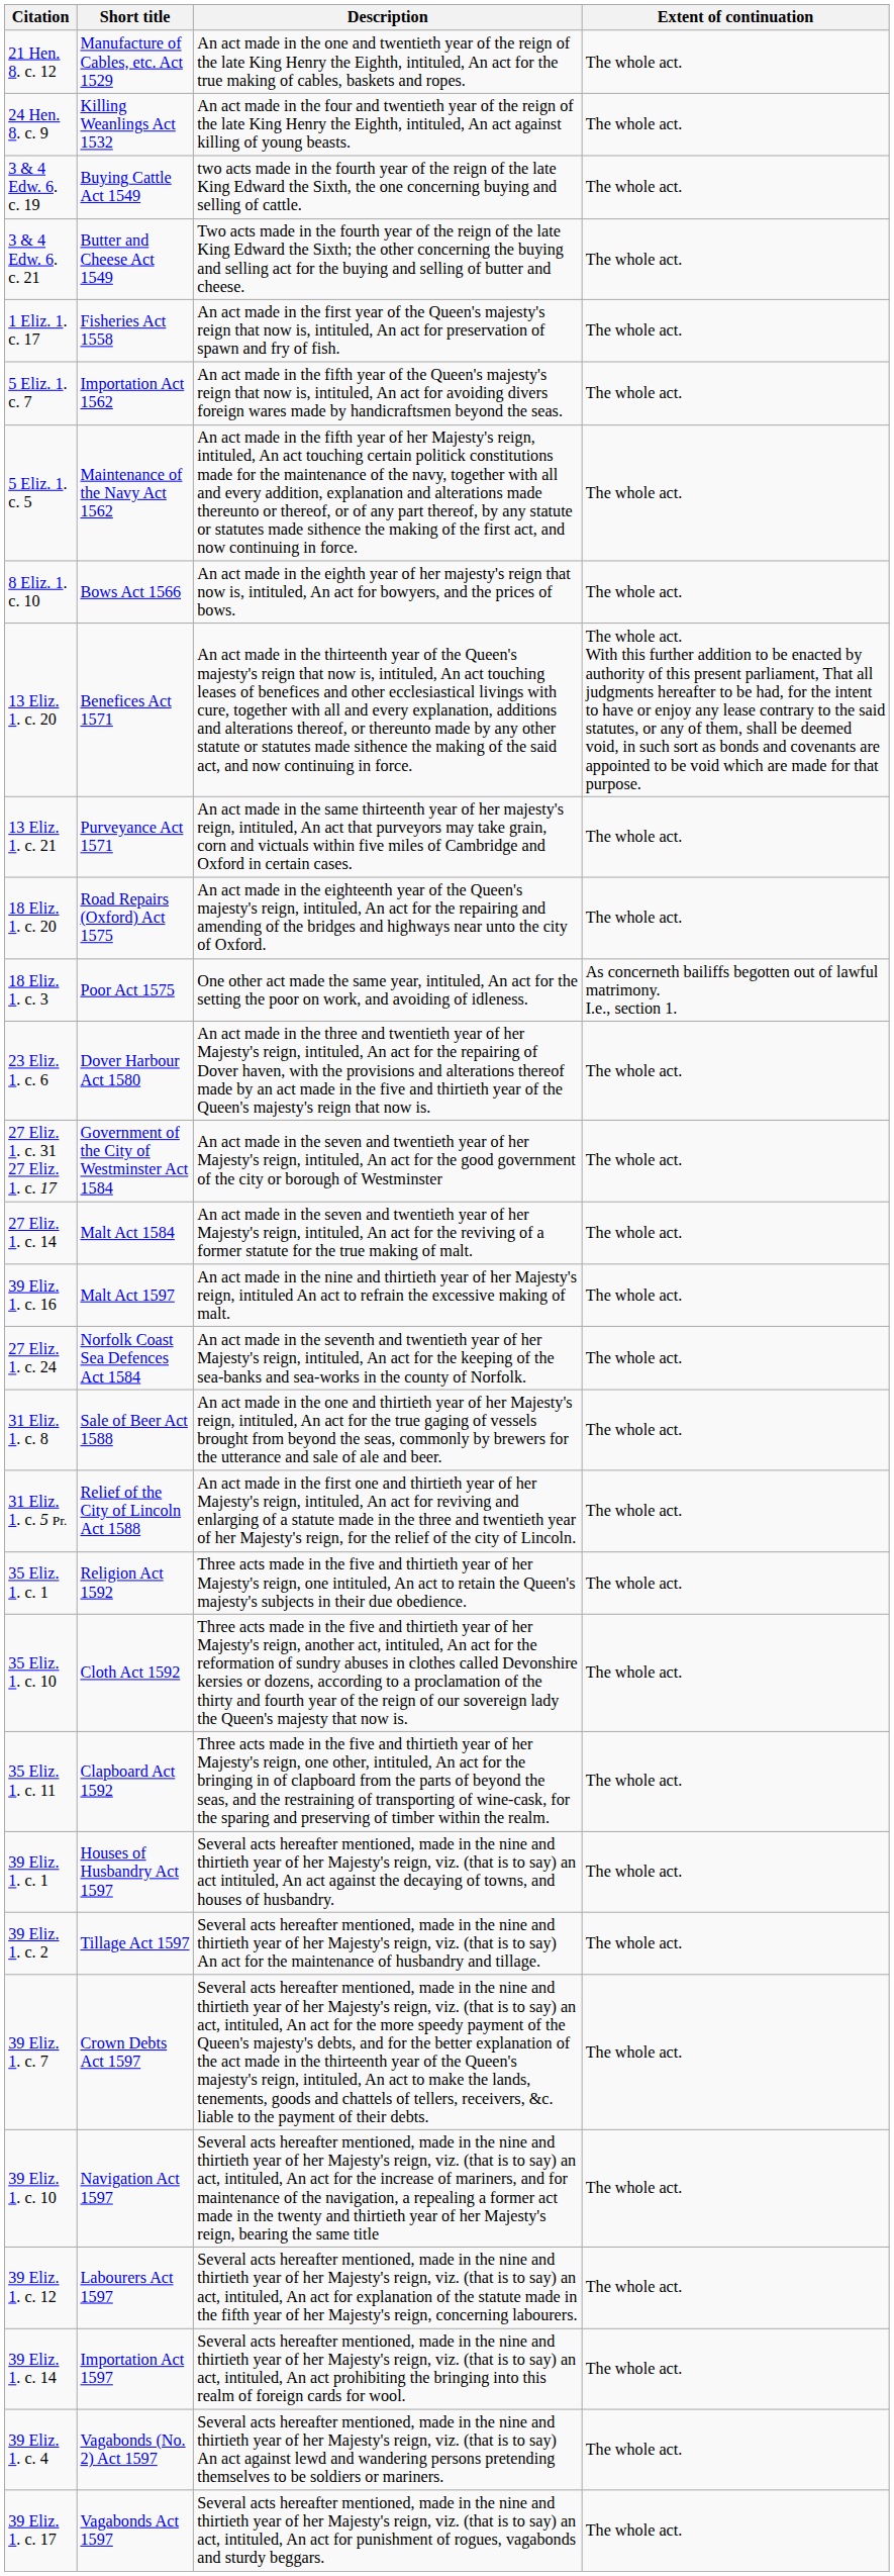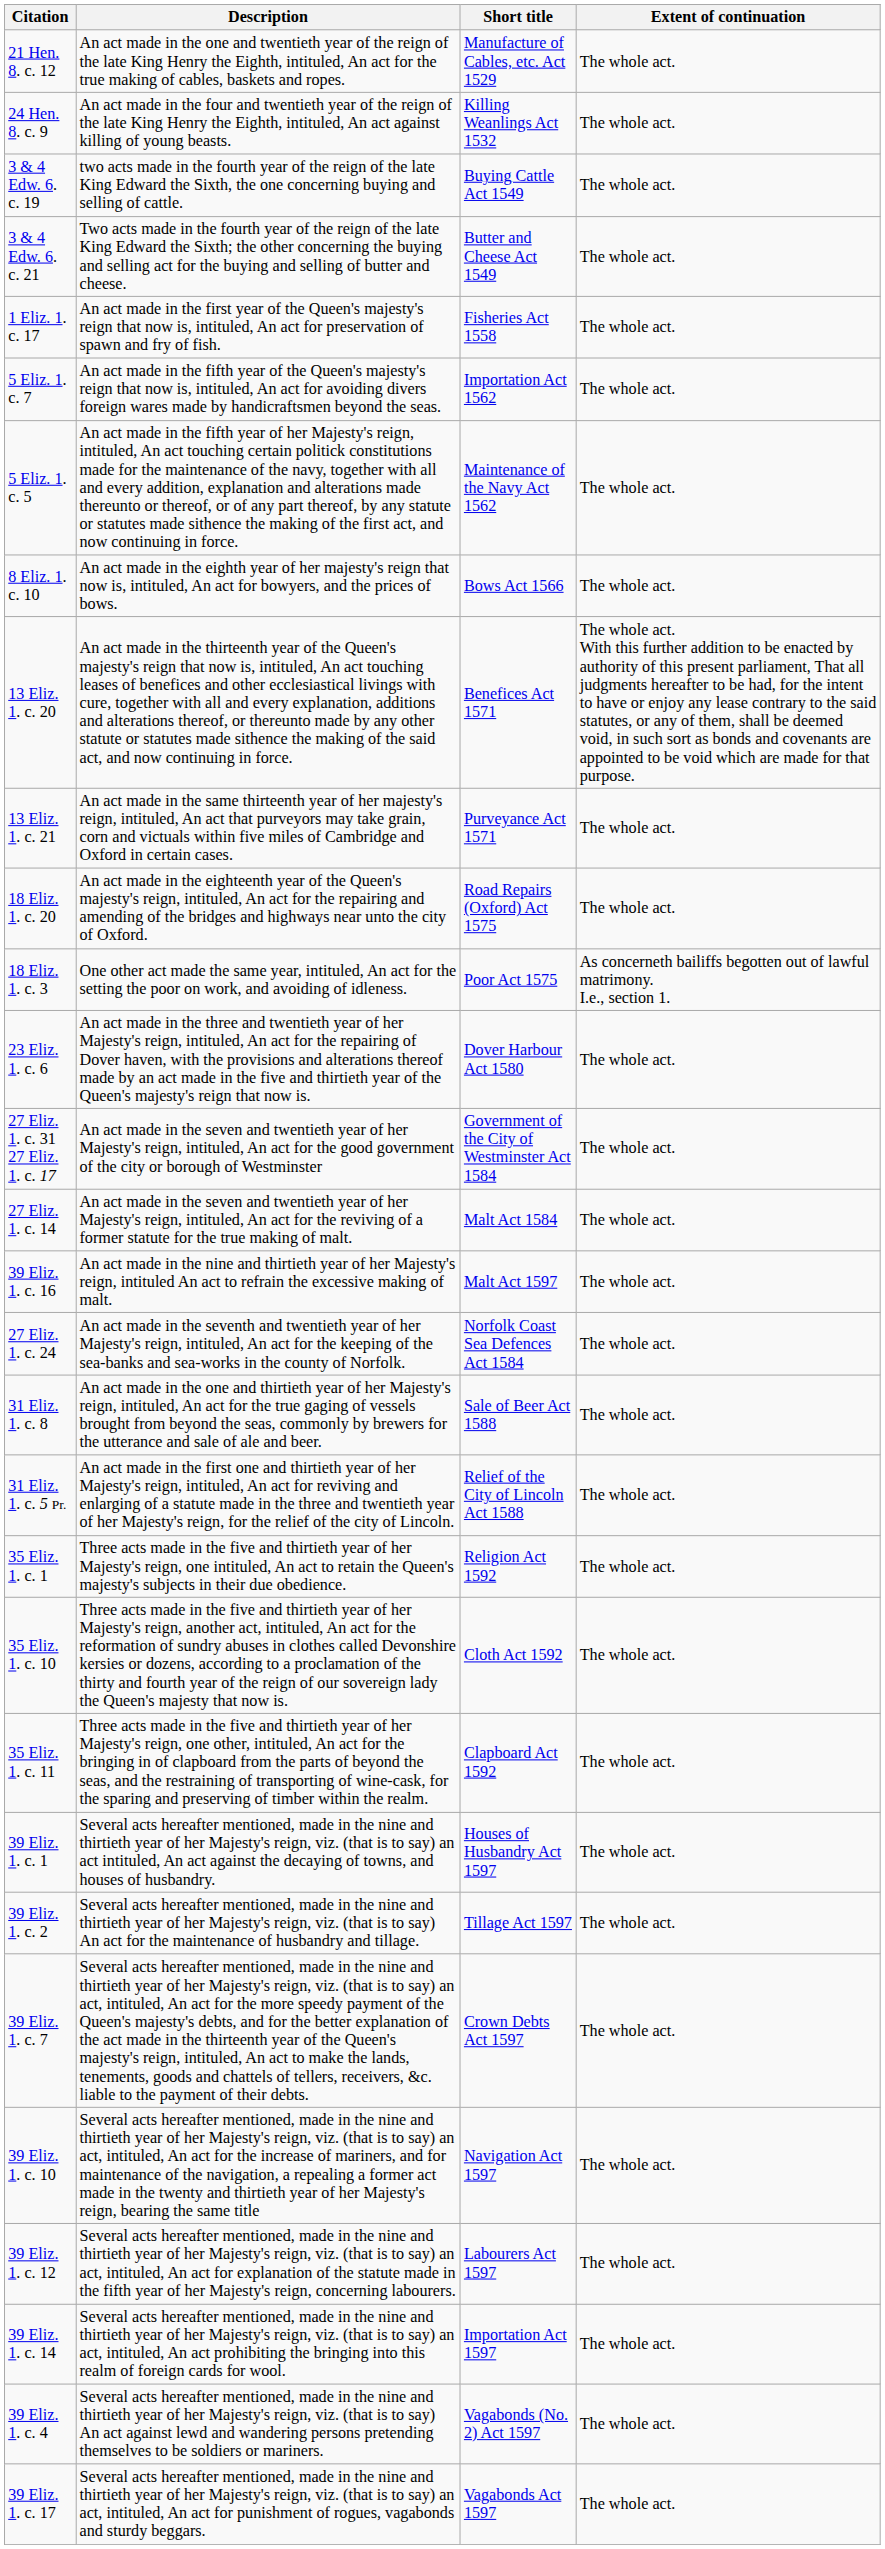columns swapped: Short title <-> Description
